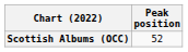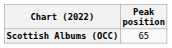Scottish Albums (OCC) | Peak position: 52 -> 65
